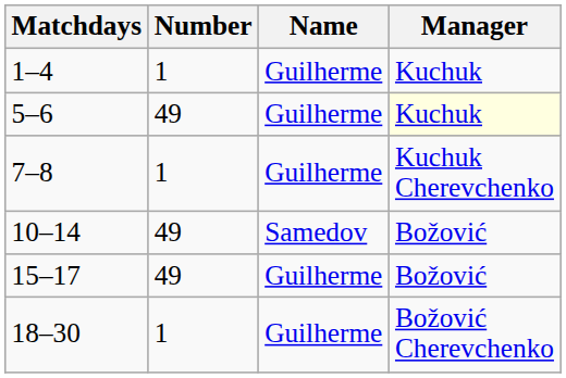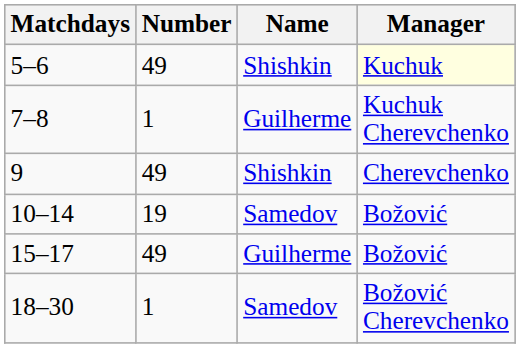- row: 1–4 | 1 | Guilherme | Kuchuk
5–6 | Name: Guilherme -> Shishkin
+ row: 9 | 49 | Shishkin | Cherevchenko
10–14 | Number: 49 -> 19
18–30 | Name: Guilherme -> Samedov
